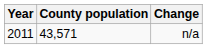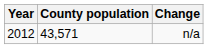n/a | Year: 2011 -> 2012
